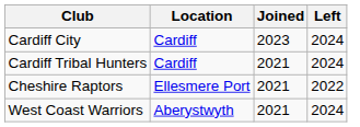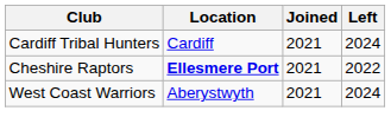- row: Cardiff City | Cardiff | 2023 | 2024
Cheshire Raptors | Location: normal -> bold
